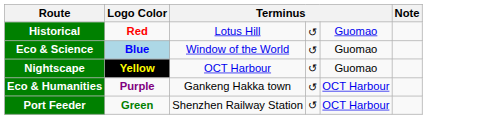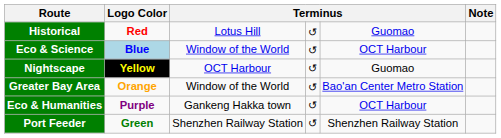Eco & Science | column 5: Guomao -> OCT Harbour
+ row: Greater Bay Area | Orange | Window of the World | ↺ | Bao'an Center Metro Station
Port Feeder | column 5: OCT Harbour -> Shenzhen Railway Station
